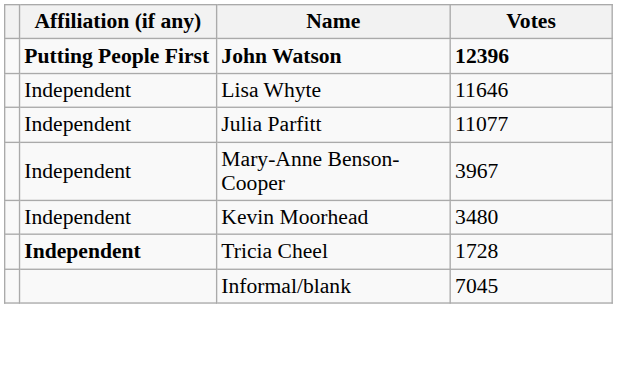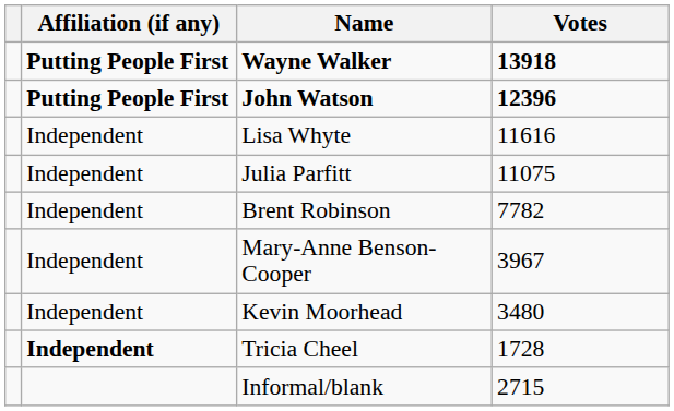+ row: Putting People First | Wayne Walker | 13918
Lisa Whyte | Votes: 11646 -> 11616
Julia Parfitt | Votes: 11077 -> 11075
+ row: Independent | Brent Robinson | 7782
Informal/blank | Votes: 7045 -> 2715
